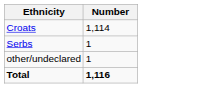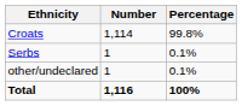+ column: Percentage | 99.8% | 0.1% | 0.1% | 100%
